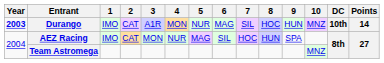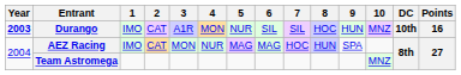Durango | 6: MAG -> SIL
Durango | Points: 14 -> 16
AEZ Racing | 6: SIL -> MAG
